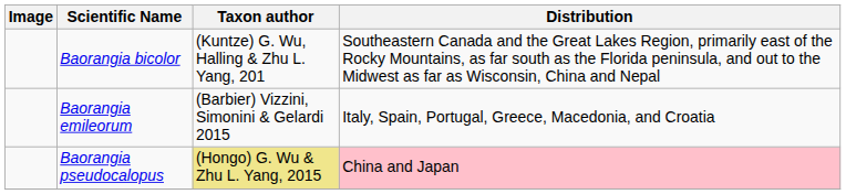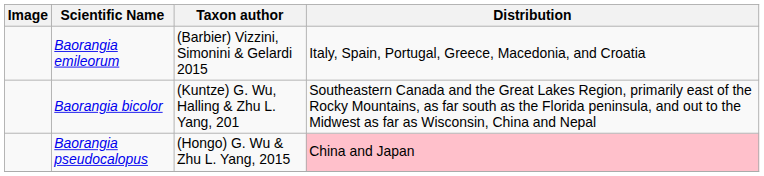rows swapped: Baorangia bicolor <-> Baorangia emileorum
Baorangia pseudocalopus | Taxon author: khaki background -> no background
